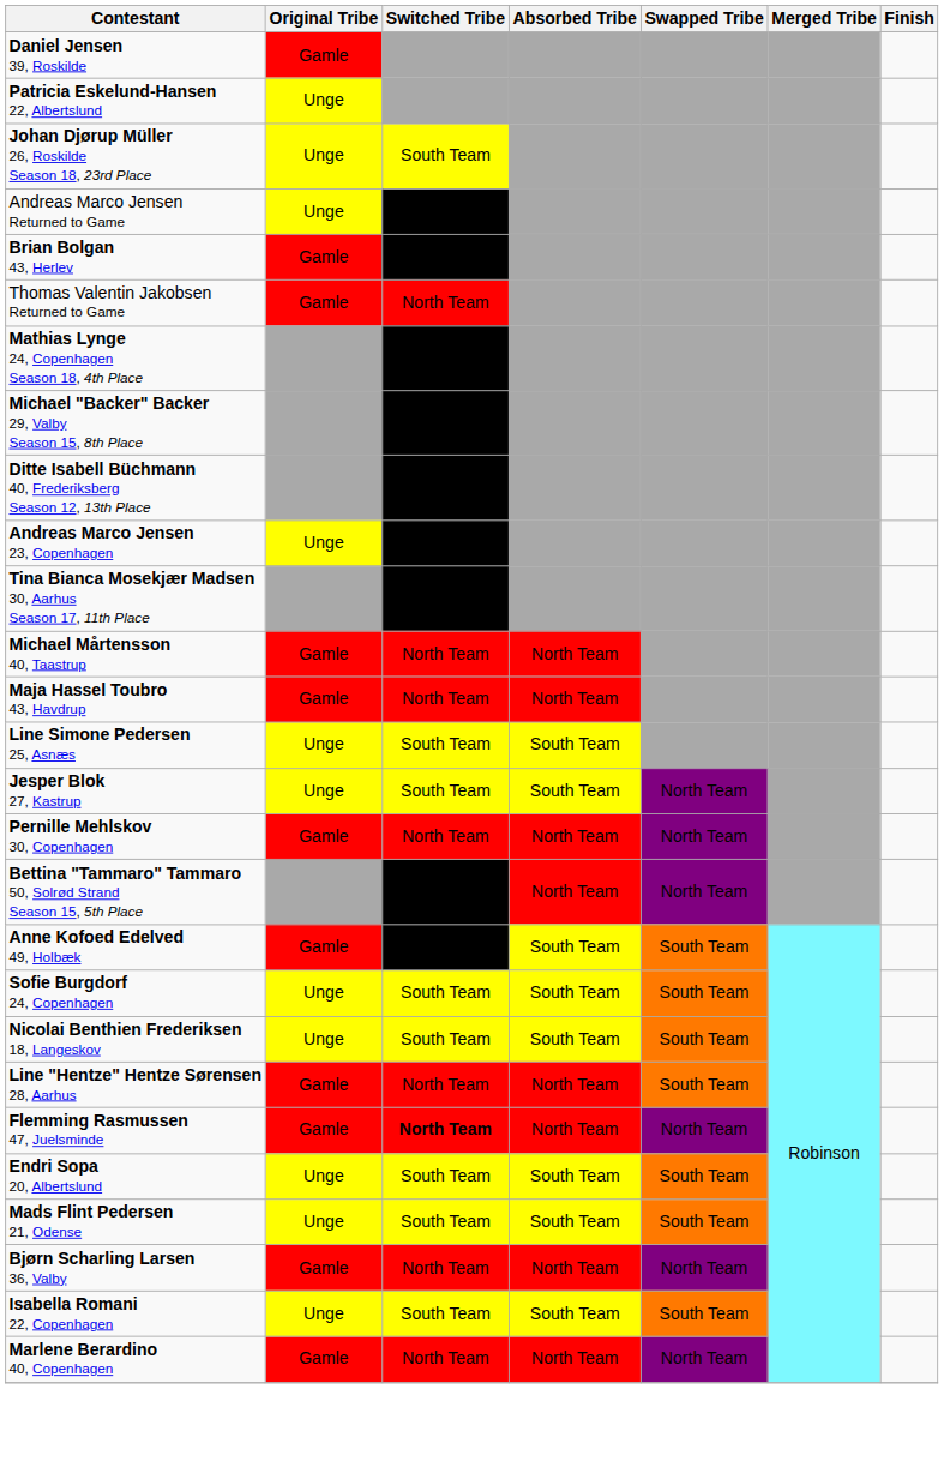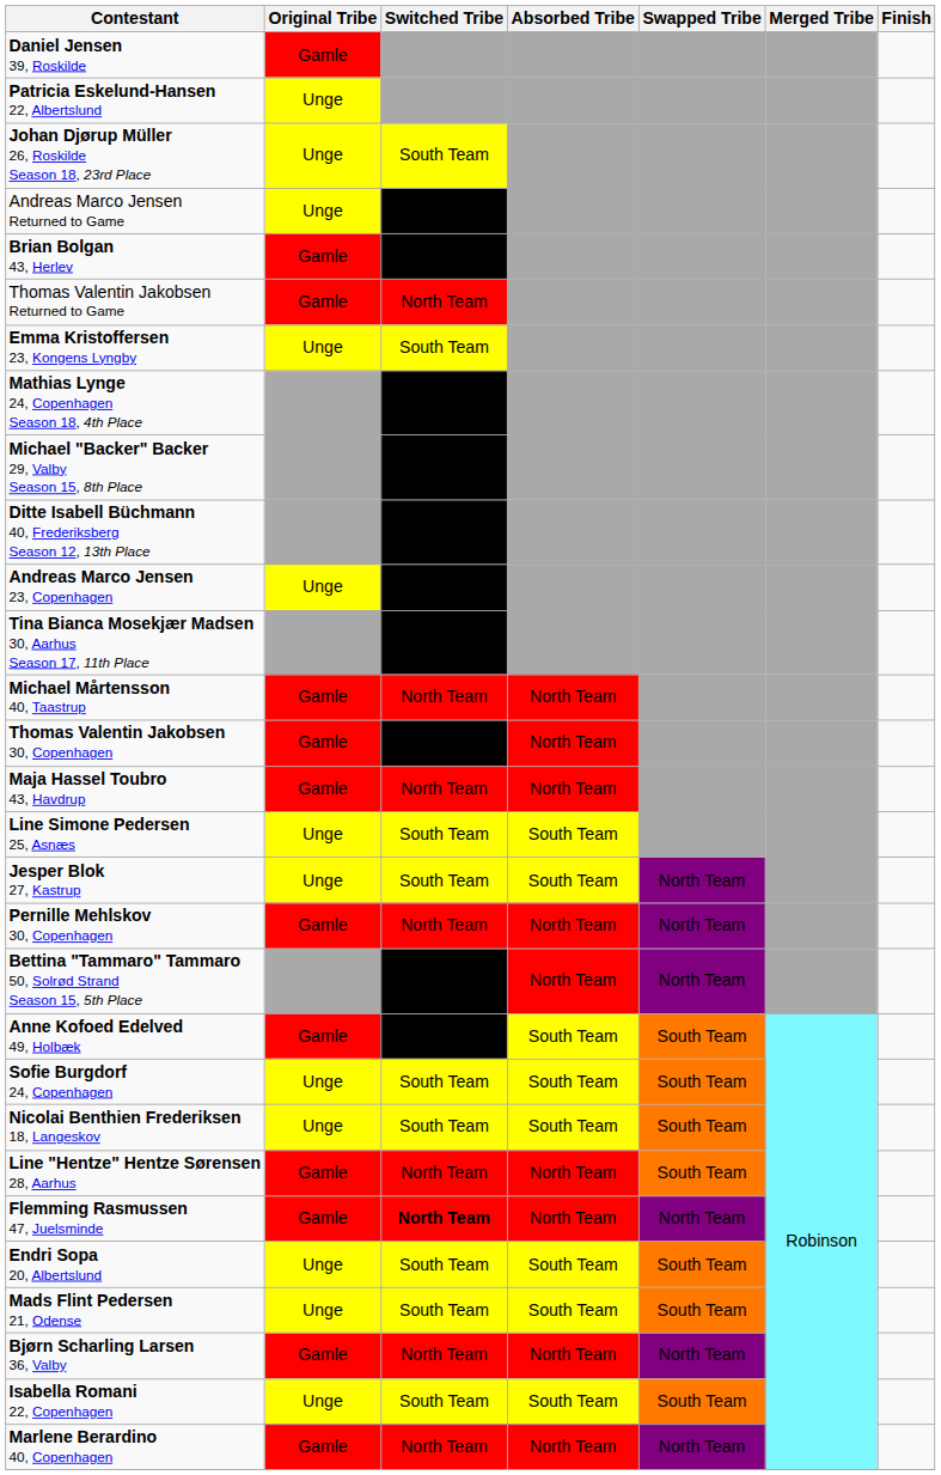+ row: Emma Kristoffersen 23, Kongens Lyngby | Unge | South Team
+ row: Thomas Valentin Jakobsen 30, Copenhagen | Gamle | East Team | North Team
